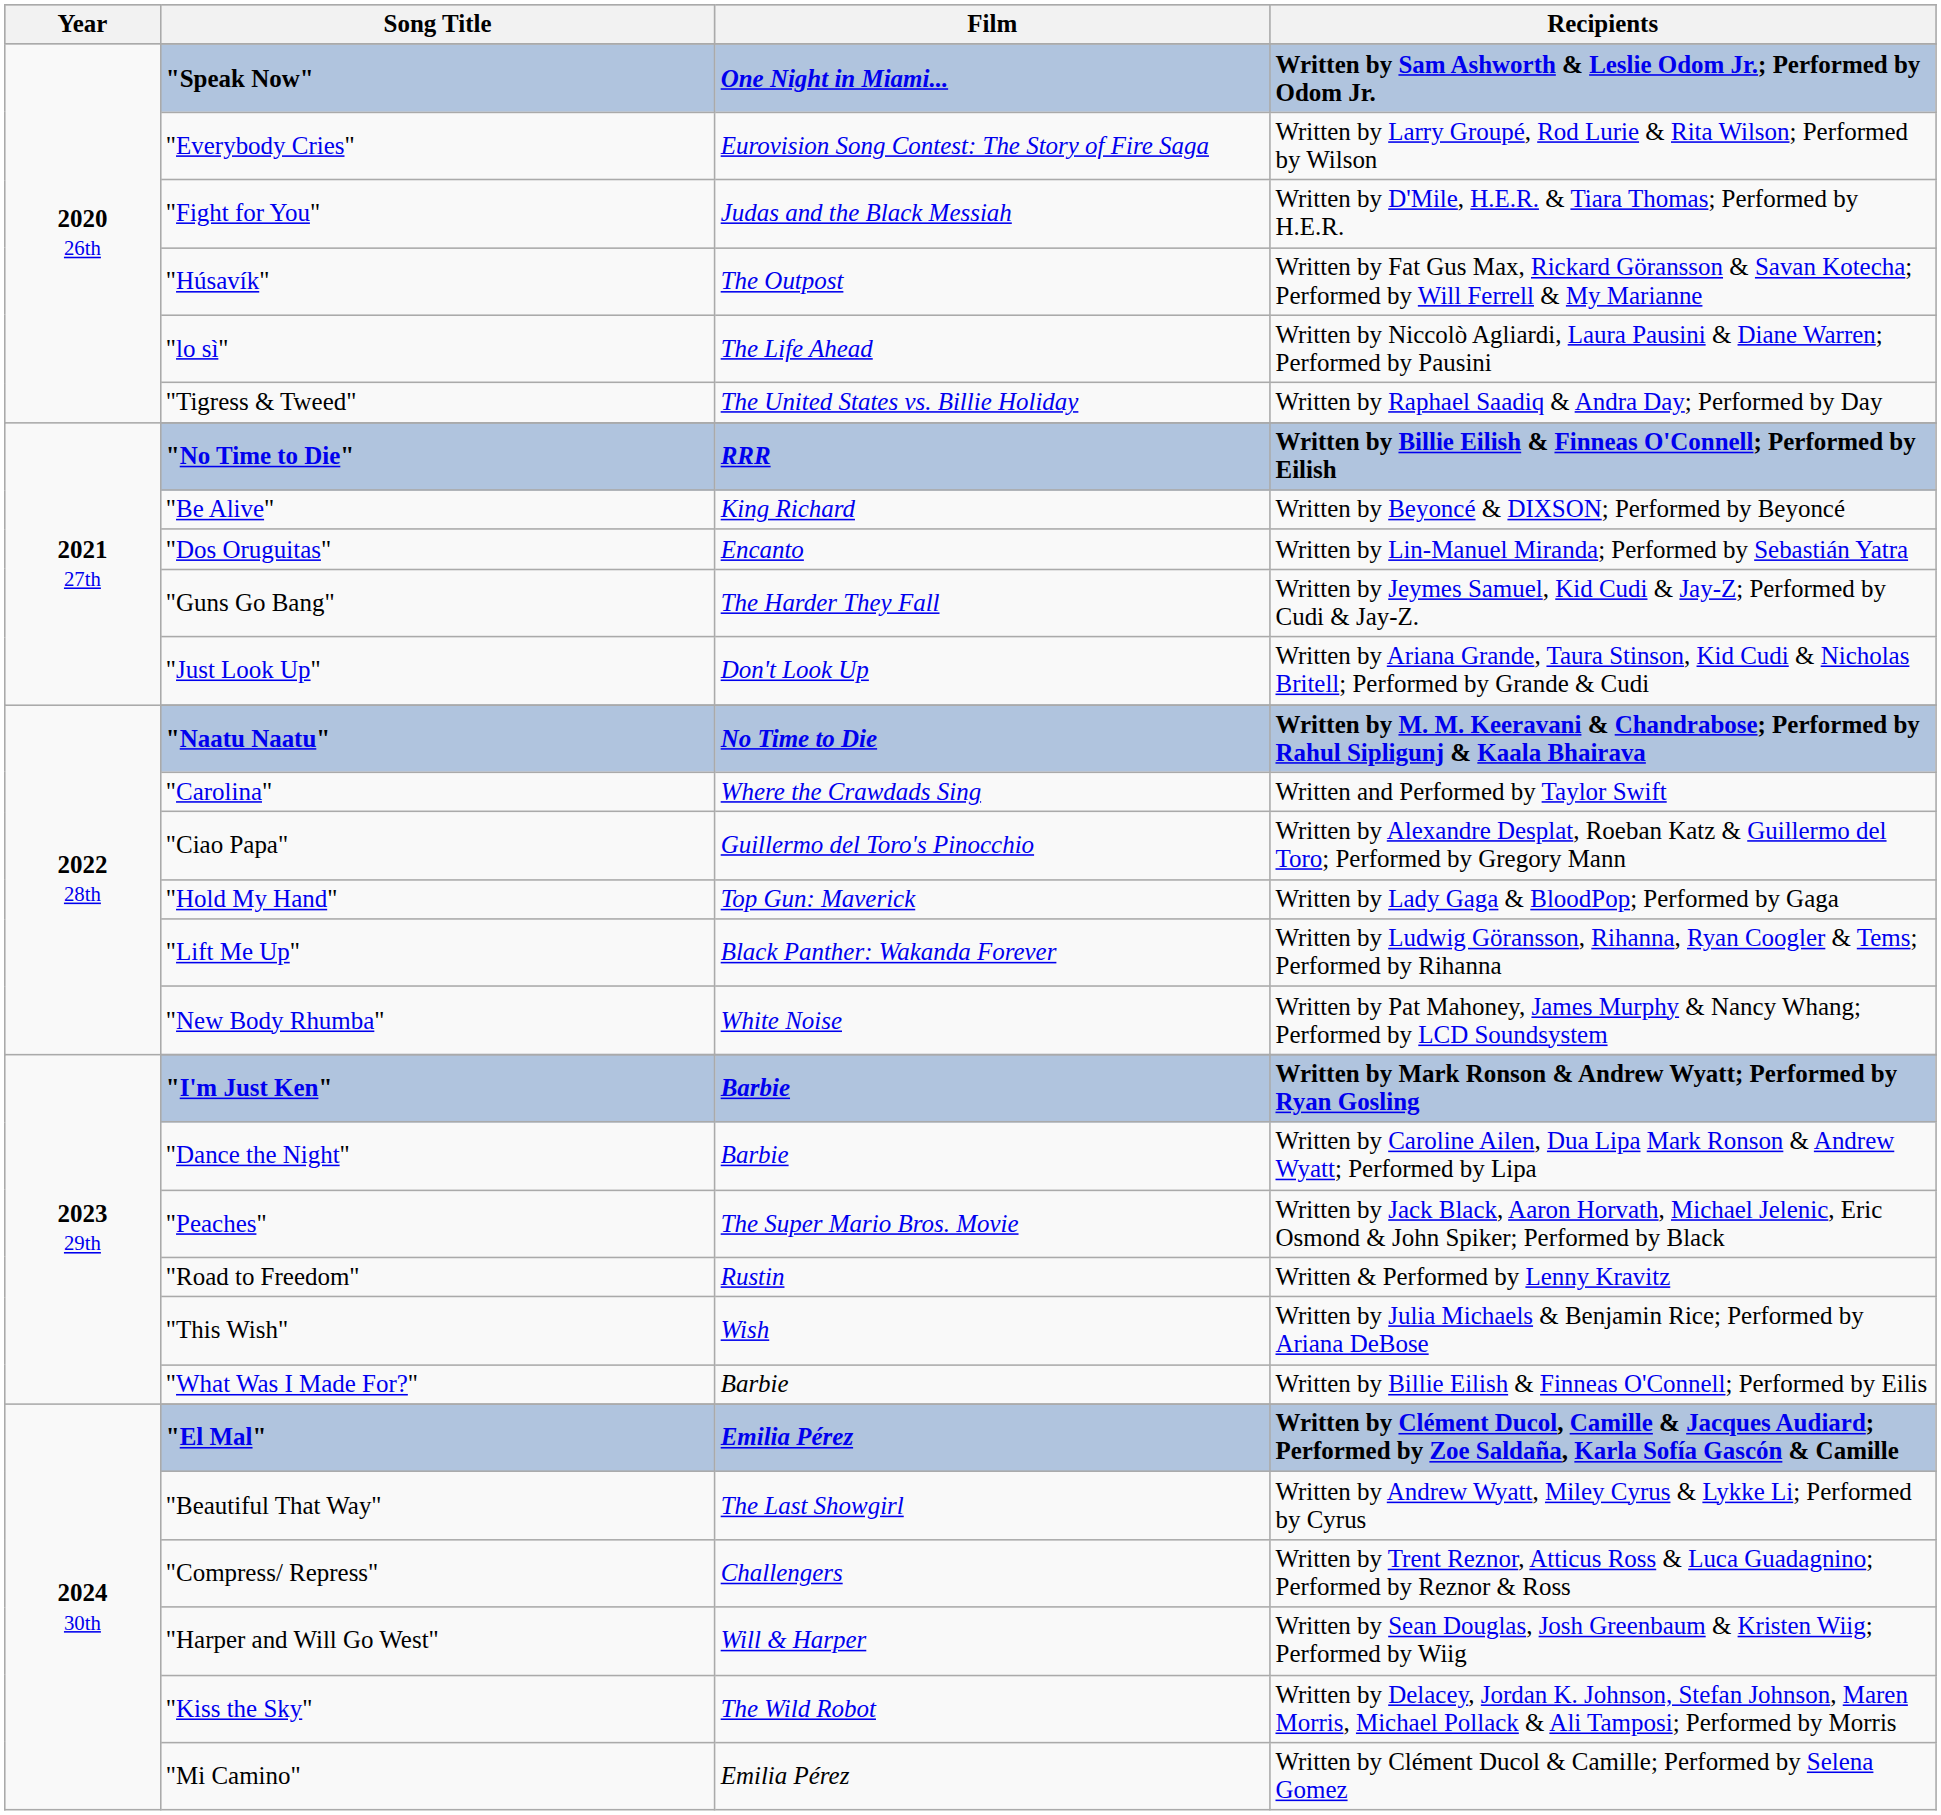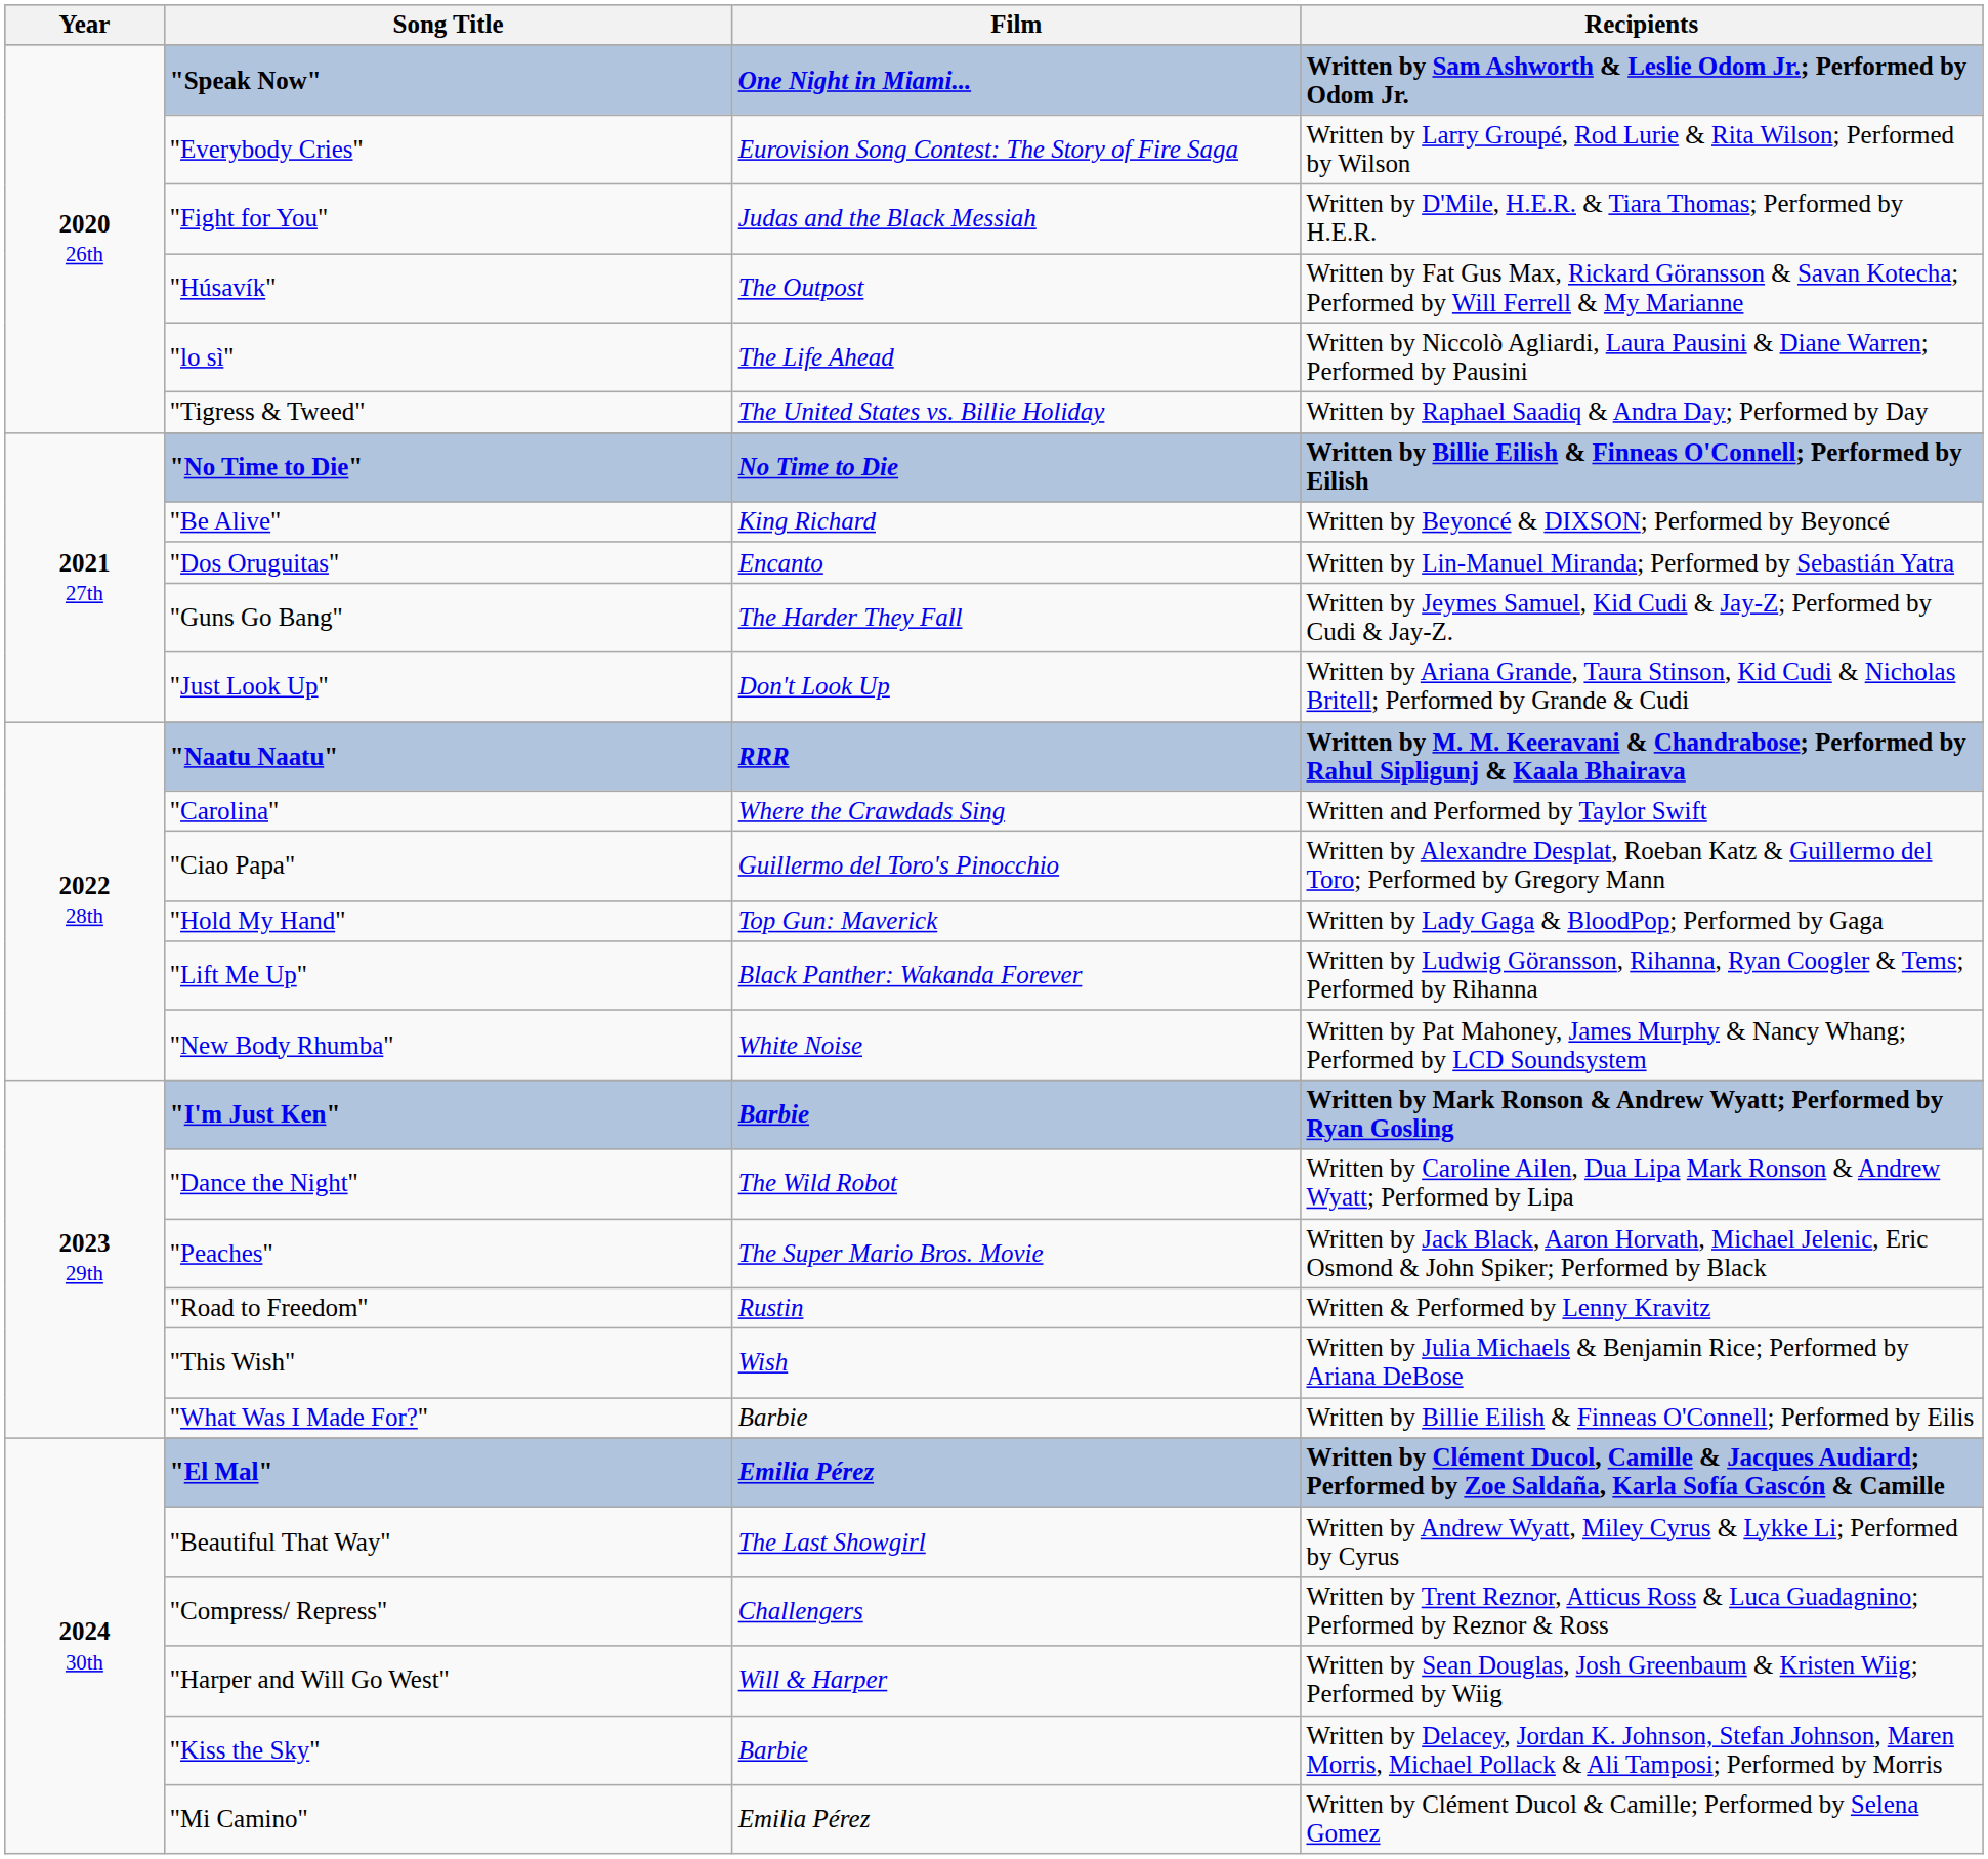"No Time to Die" | Film: RRR -> No Time to Die
"Naatu Naatu" | Film: No Time to Die -> RRR
"Dance the Night" | Film: Barbie -> The Wild Robot
"Kiss the Sky" | Film: The Wild Robot -> Barbie
